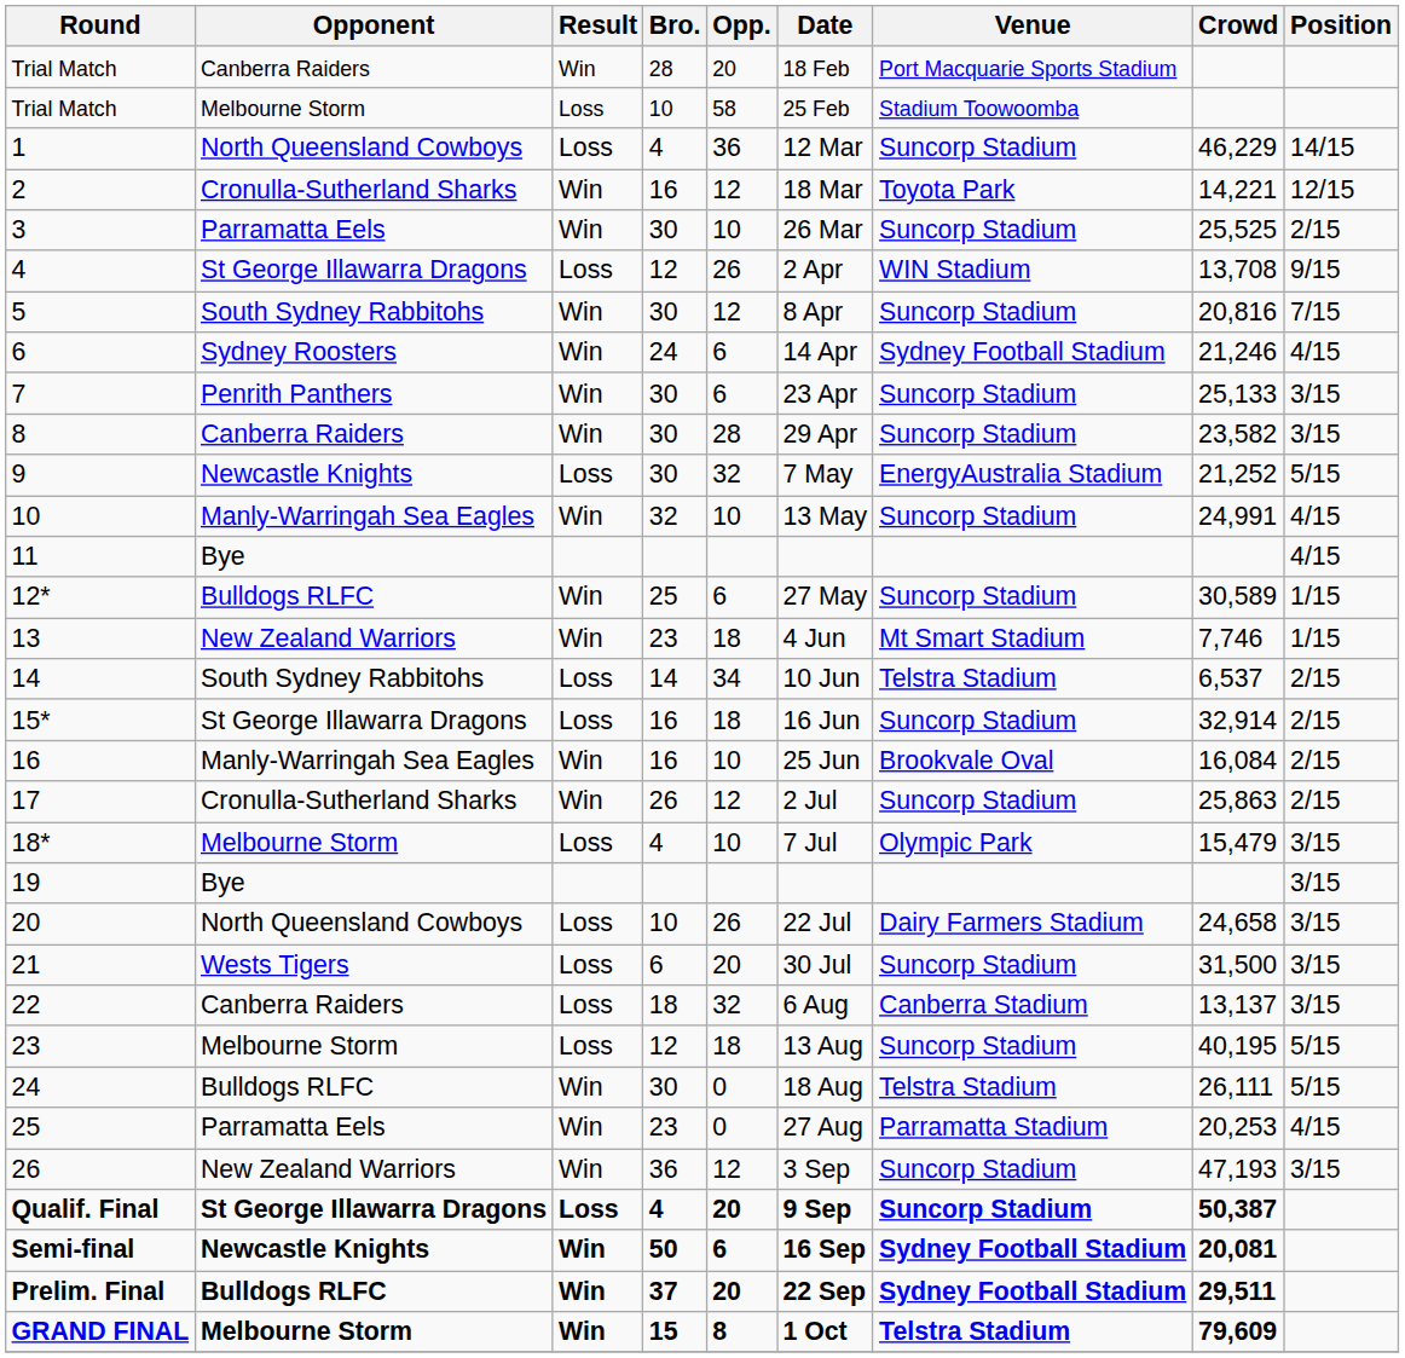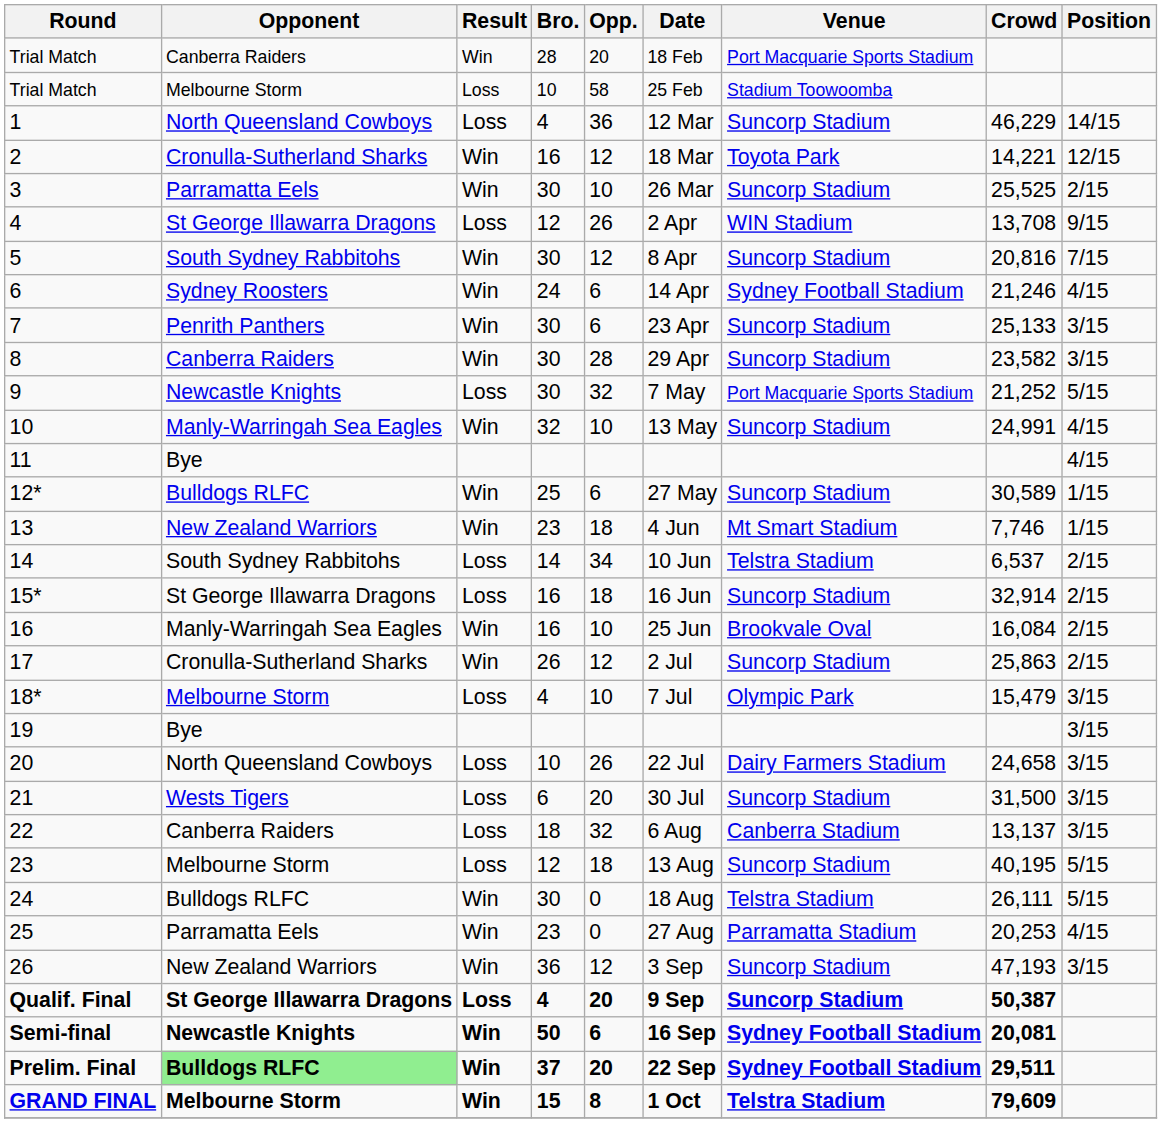9 | Venue: EnergyAustralia Stadium -> Port Macquarie Sports Stadium
Prelim. Final | Opponent: no background -> lightgreen background
